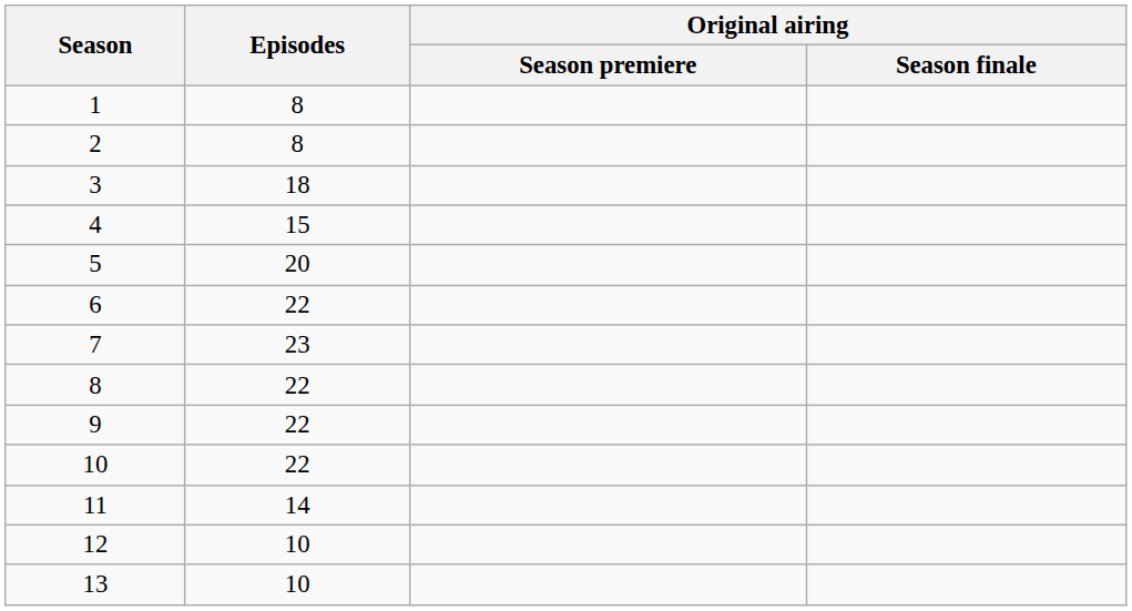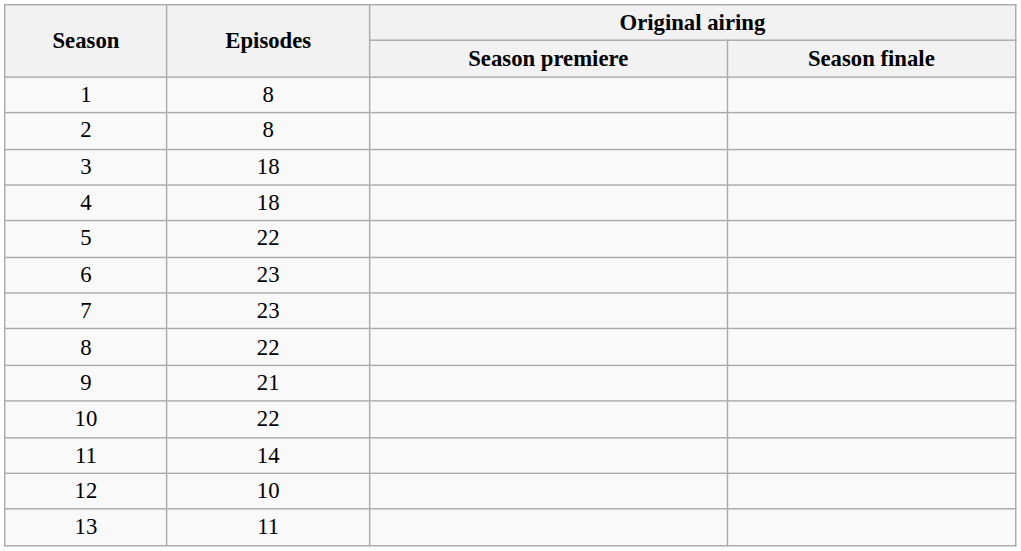4 | Episodes: 15 -> 18
5 | Episodes: 20 -> 22
6 | Episodes: 22 -> 23
9 | Episodes: 22 -> 21
13 | Episodes: 10 -> 11
